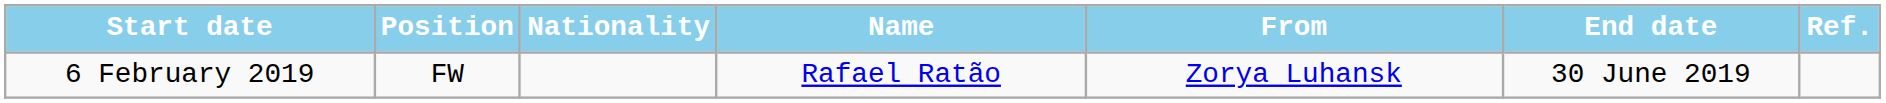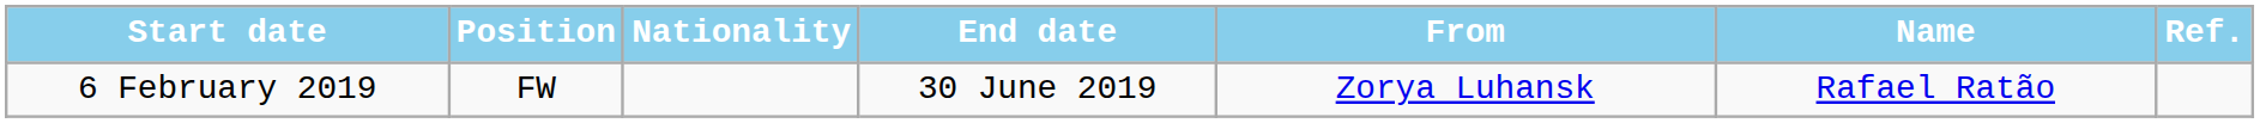columns swapped: Name <-> End date
